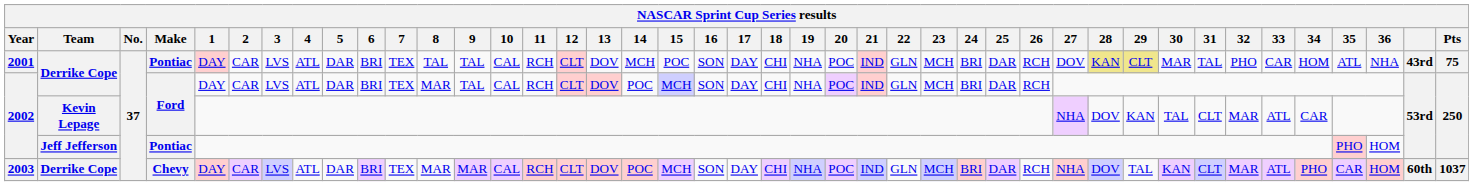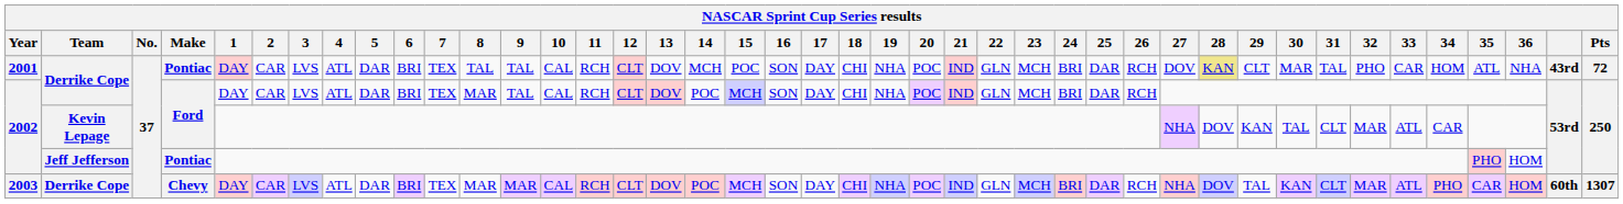2001 | 29: khaki background -> no background
2001 | Pts: 75 -> 72
2003 | Pts: 1037 -> 1307
